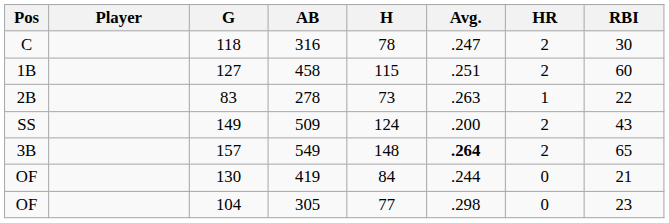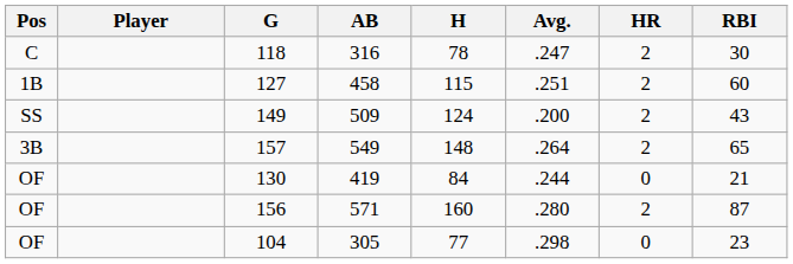- row: 2B | 83 | 278 | 73 | .263 | 1 | 22
157 | Avg.: bold -> normal
+ row: OF | 156 | 571 | 160 | .280 | 2 | 87
